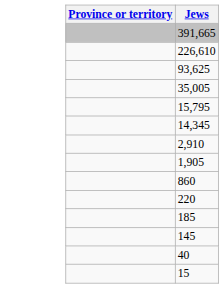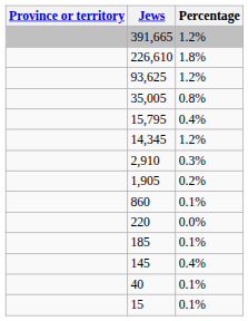+ column: Percentage | 1.2% | 1.8% | 1.2% | 0.8% | 0.4% | 1.2% | 0.3% | 0.2% | 0.1% | 0.0% | 0.1% | 0.4% | 0.1% | 0.1%
